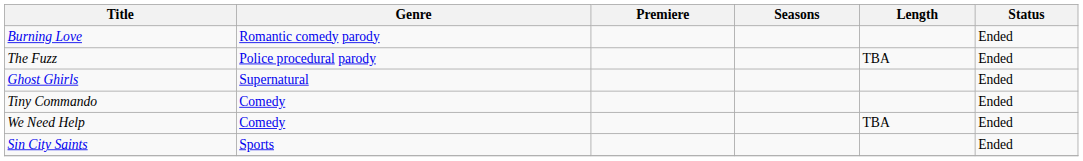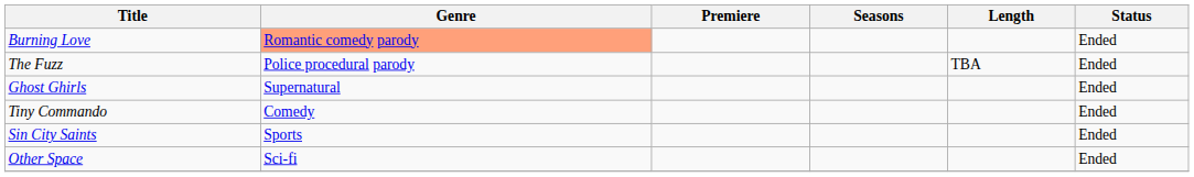Burning Love | Genre: no background -> lightsalmon background
- row: We Need Help | Comedy | TBA | Ended
+ row: Other Space | Sci-fi | Ended
